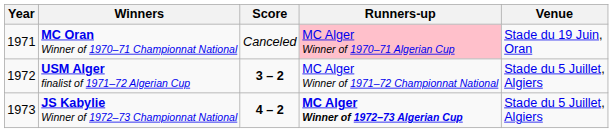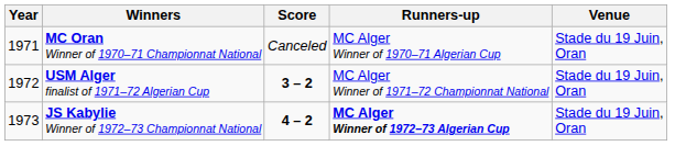MC Oran Winner of 1970–71 Championnat National | Runners-up: pink background -> no background
USM Alger finalist of 1971–72 Algerian Cup | Venue: Stade du 5 Juillet, Algiers -> Stade du 19 Juin, Oran
JS Kabylie Winner of 1972–73 Championnat National | Venue: Stade du 5 Juillet, Algiers -> Stade du 19 Juin, Oran
